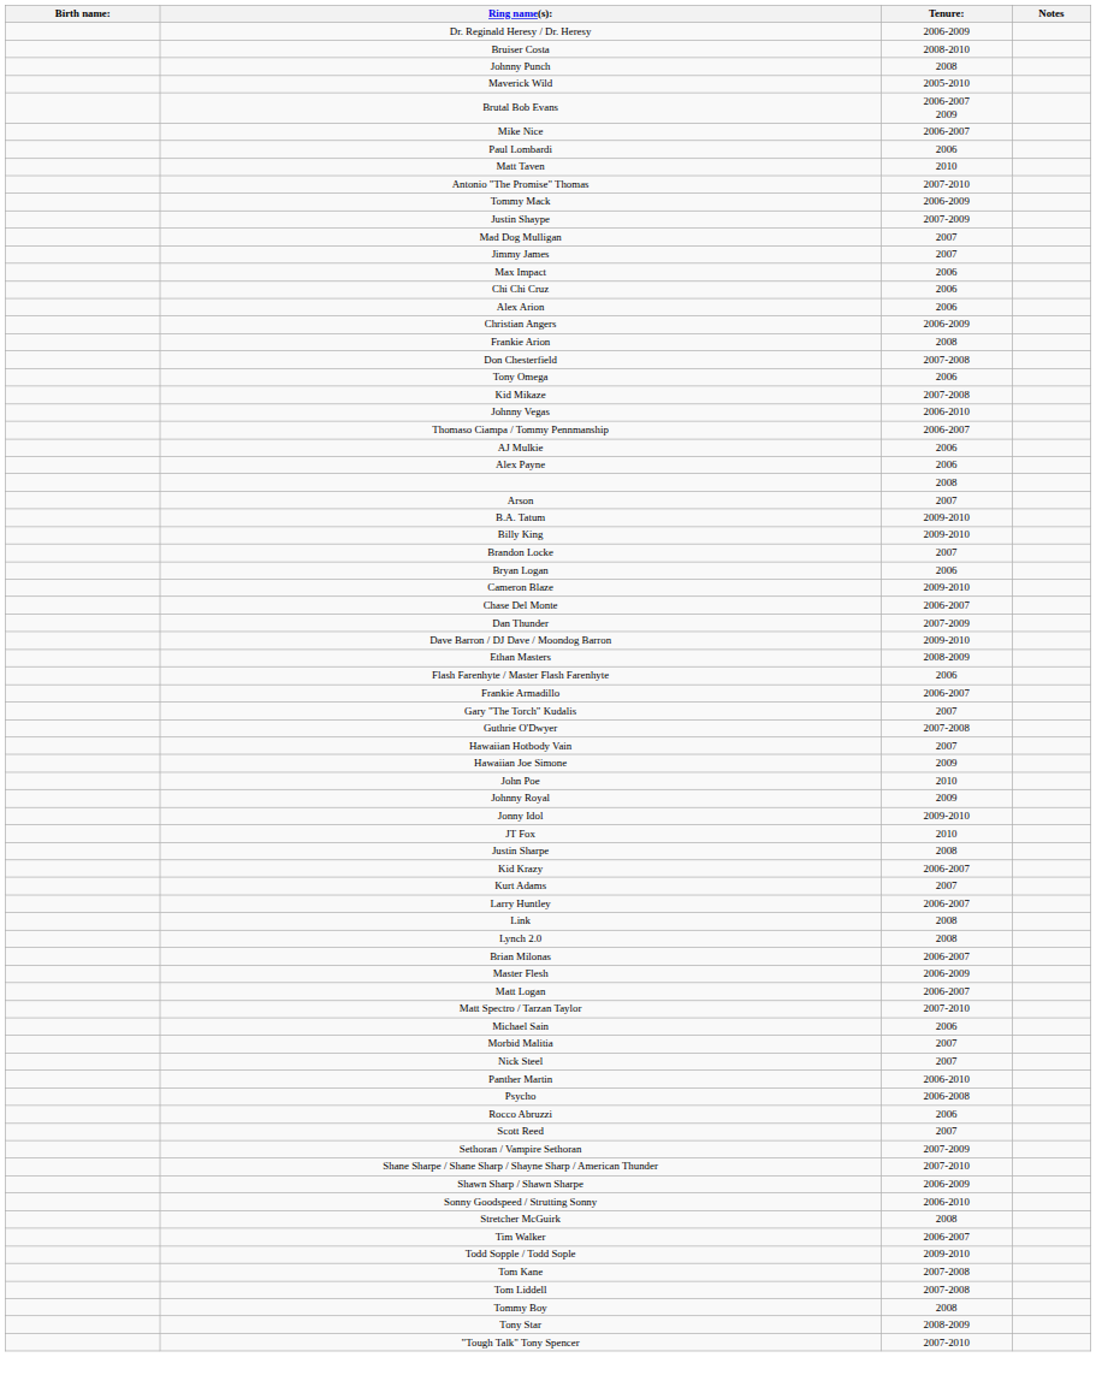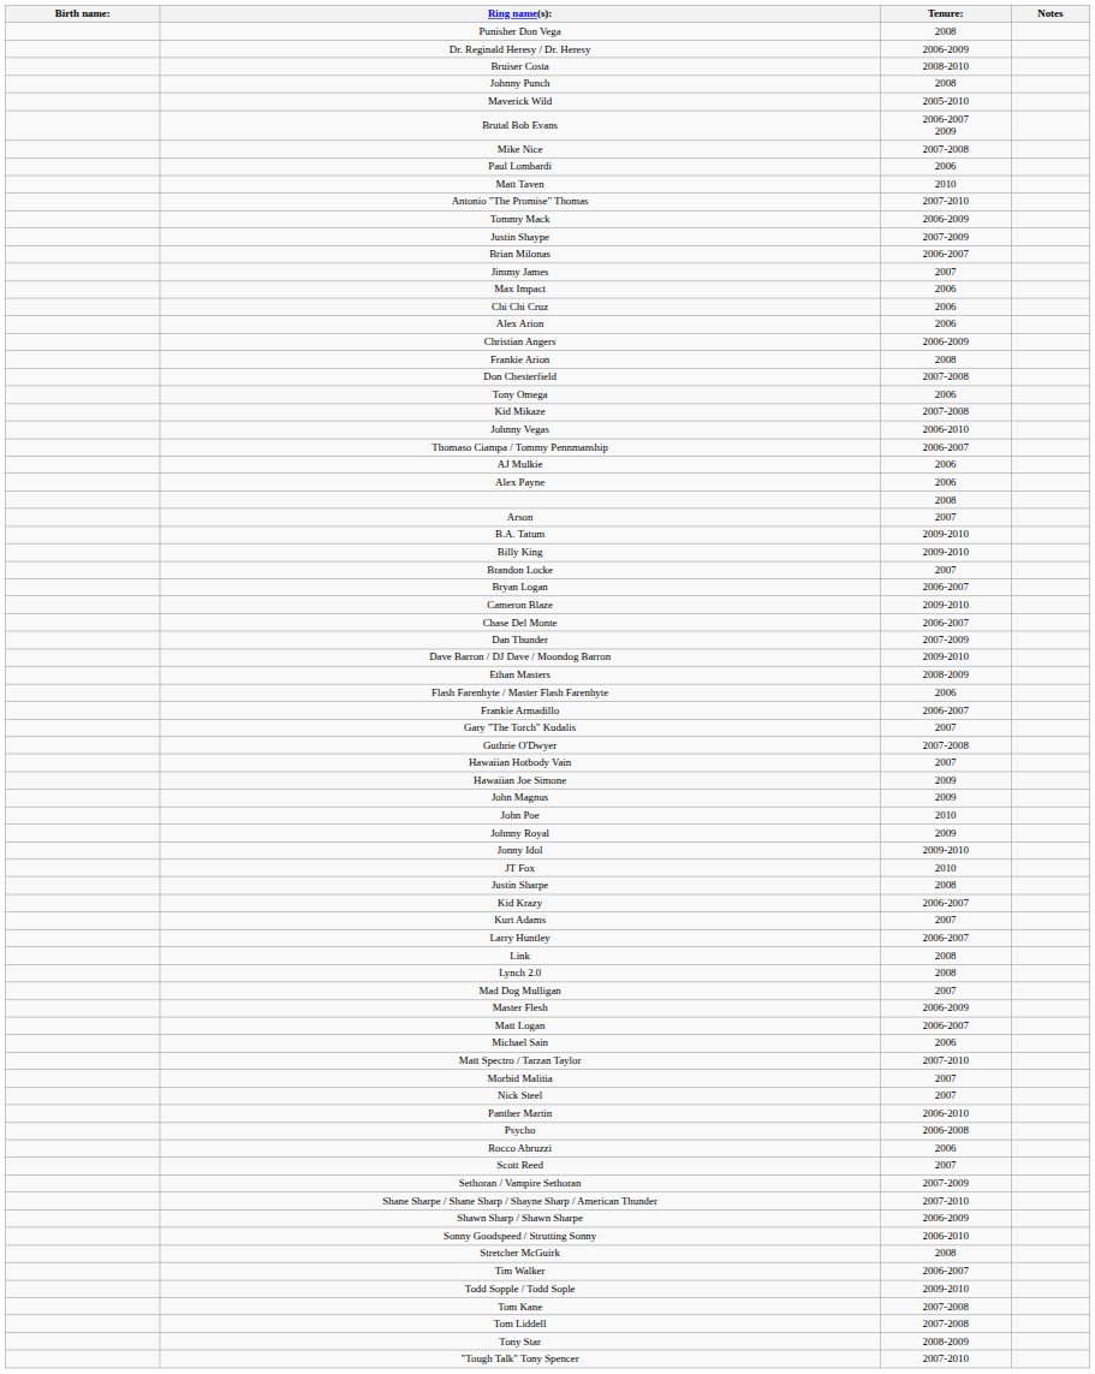+ row: Punisher Don Vega | 2008
Mike Nice | Tenure:: 2006-2007 -> 2007-2008
rows swapped: Brian Milonas <-> Mad Dog Mulligan
Bryan Logan | Tenure:: 2006 -> 2006-2007
+ row: John Magnus | 2009
rows swapped: Matt Spectro / Tarzan Taylor <-> Michael Sain
- row: Tommy Boy | 2008
